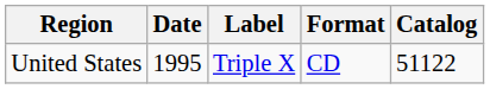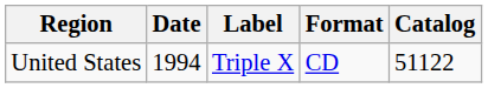United States | Date: 1995 -> 1994
